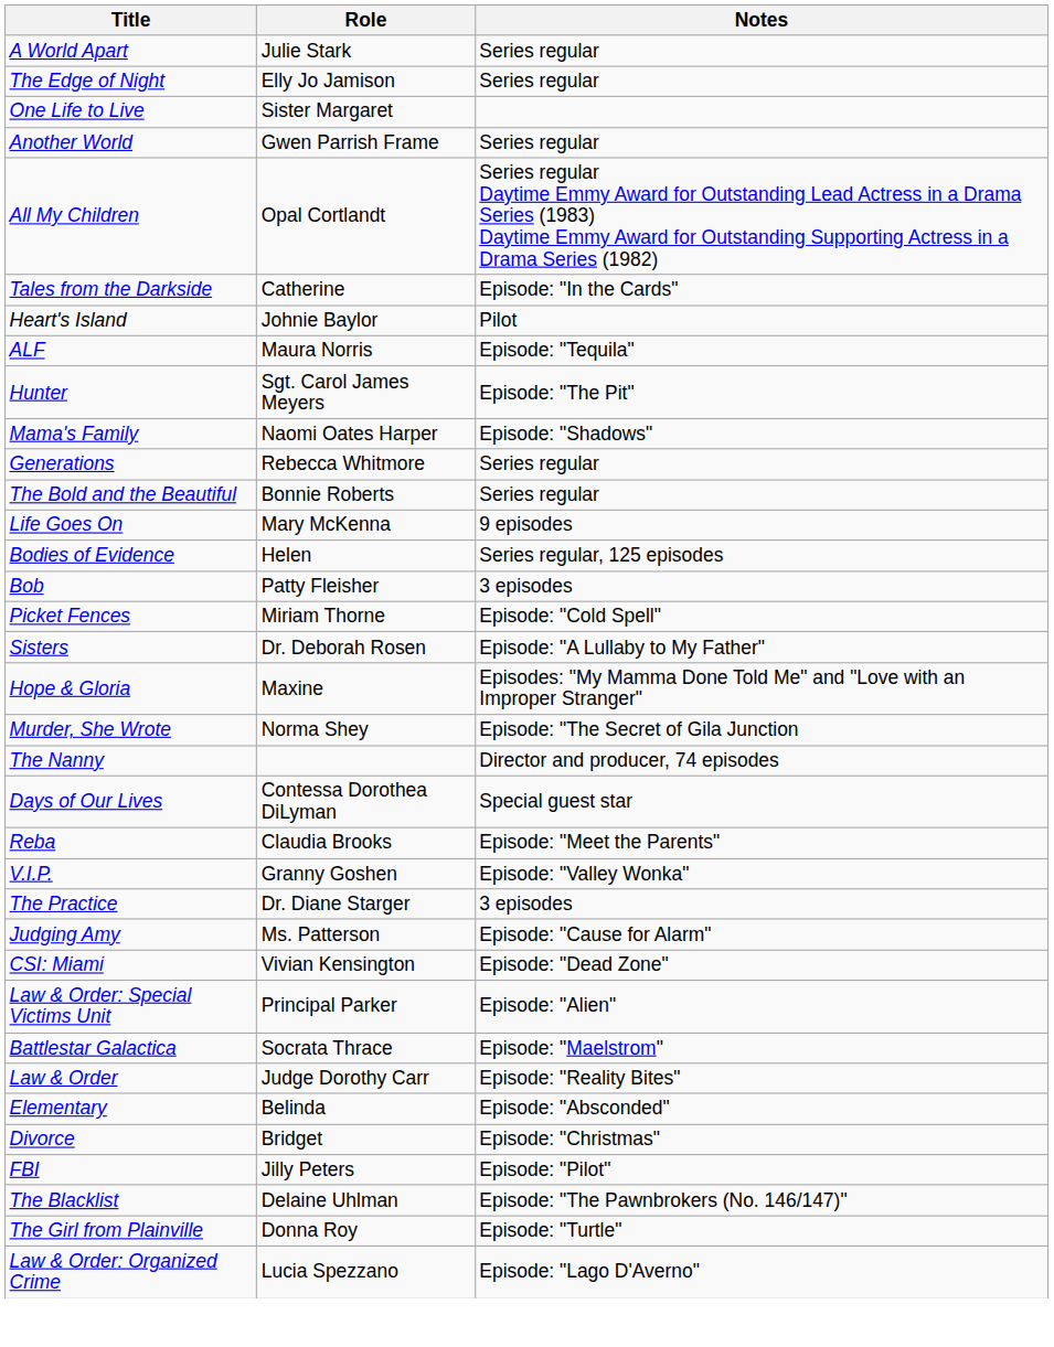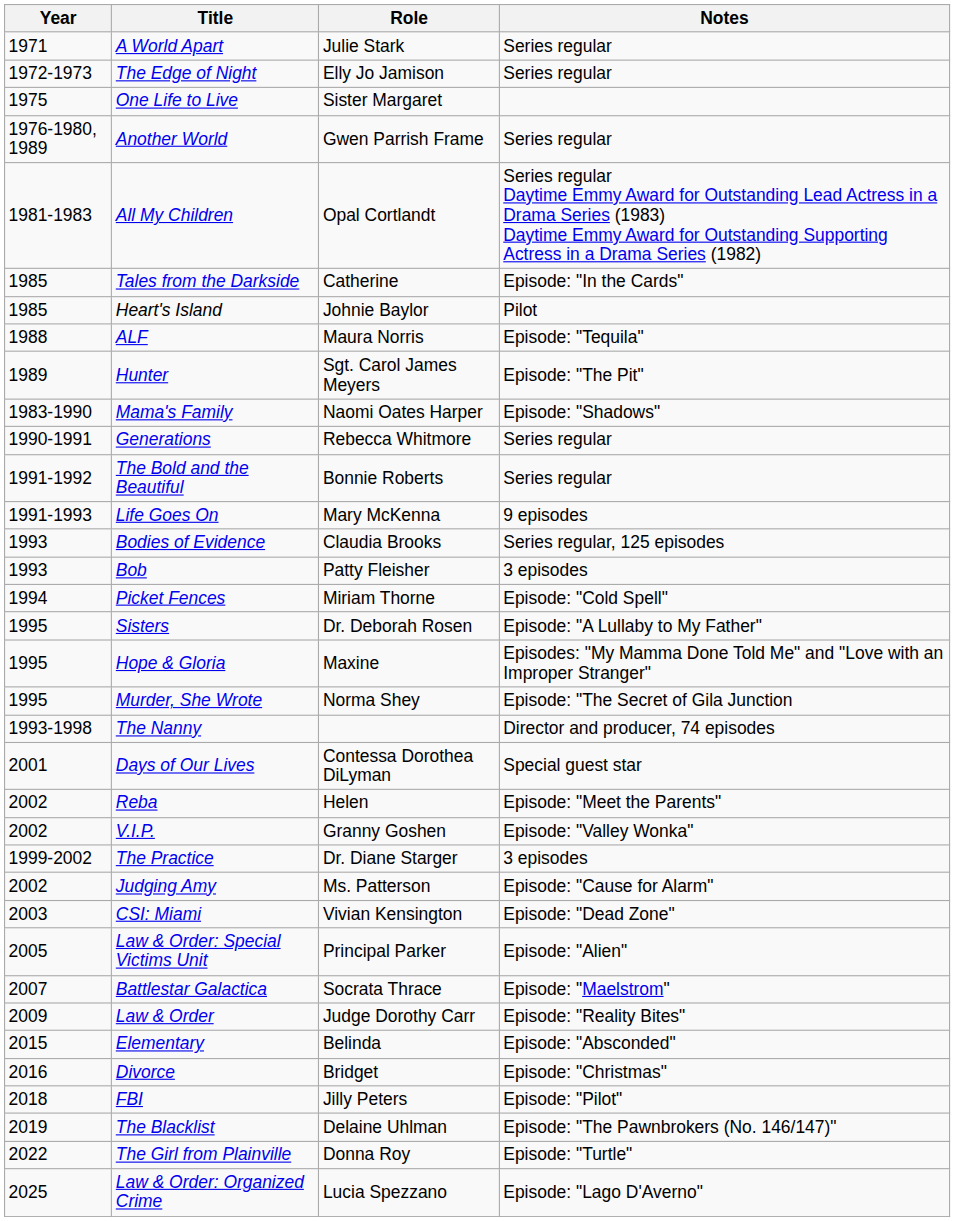+ column: Year | 1971 | 1972-1973 | 1975 | 1976-1980, 1989 | 1981-1983 | 1985 | 1985 | 1988 | 1989 | 1983-1990 | 1990-1991 | 1991-1992 | 1991-1993 | 1993 | 1993 | 1994 | 1995 | 1995 | 1995 | 1993-1998 | 2001 | 2002 | 2002 | 1999-2002 | 2002 | 2003 | 2005 | 2007 | 2009 | 2015 | 2016 | 2018 | 2019 | 2022 | 2025
Bodies of Evidence | Role: Helen -> Claudia Brooks
Reba | Role: Claudia Brooks -> Helen
